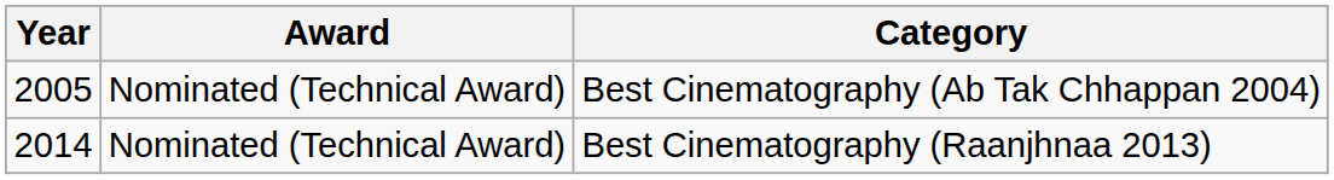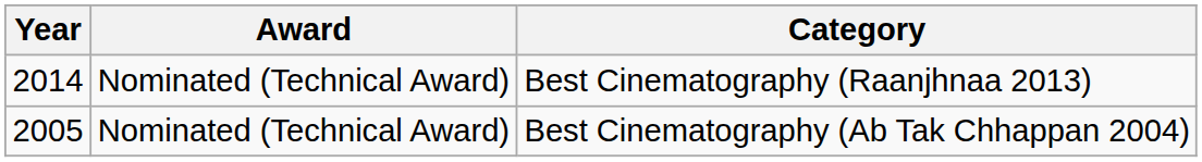rows swapped: Best Cinematography (Ab Tak Chhappan 2004) <-> Best Cinematography (Raanjhnaa 2013)
